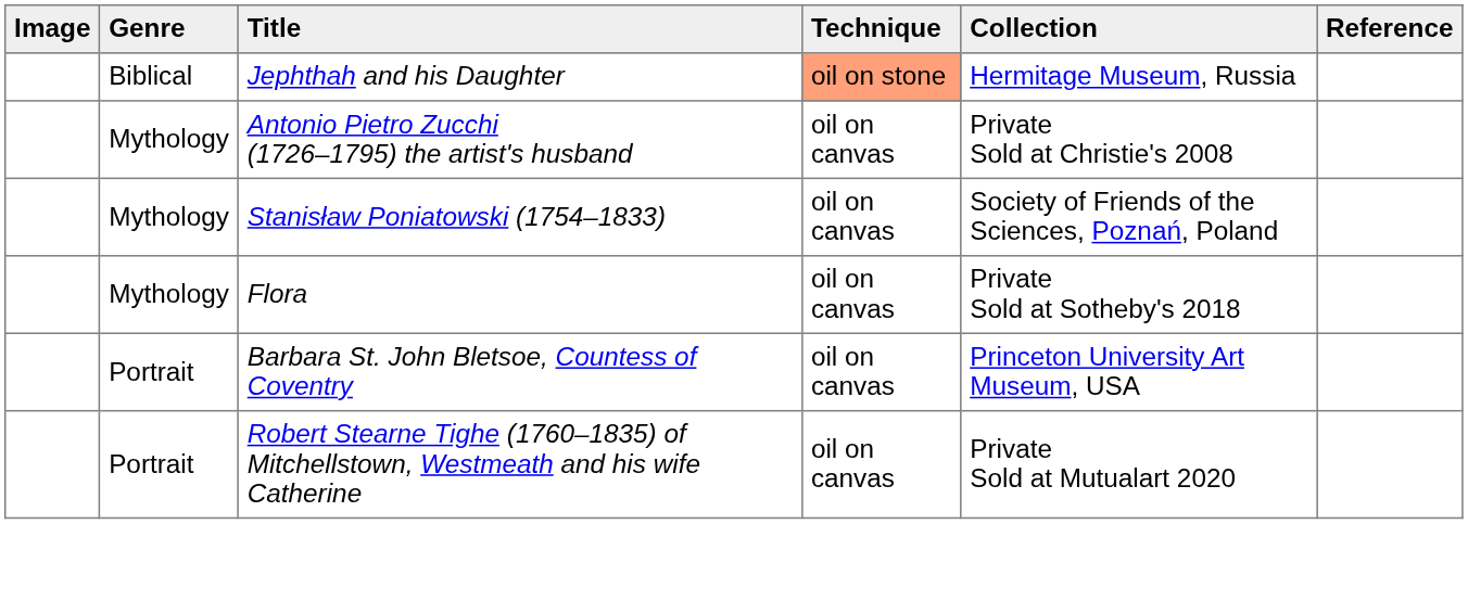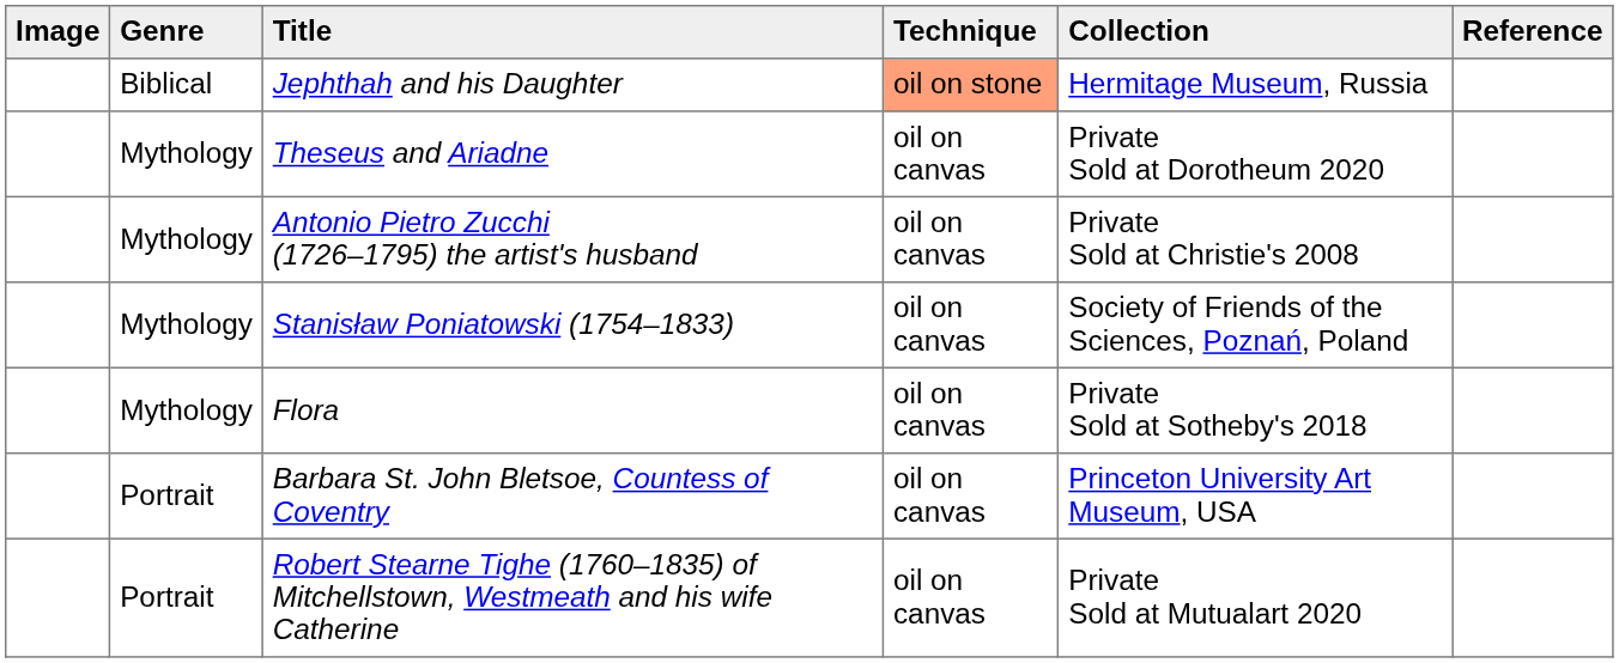+ row: Mythology | Theseus and Ariadne | oil on canvas | Private Sold at Dorotheum 2020
